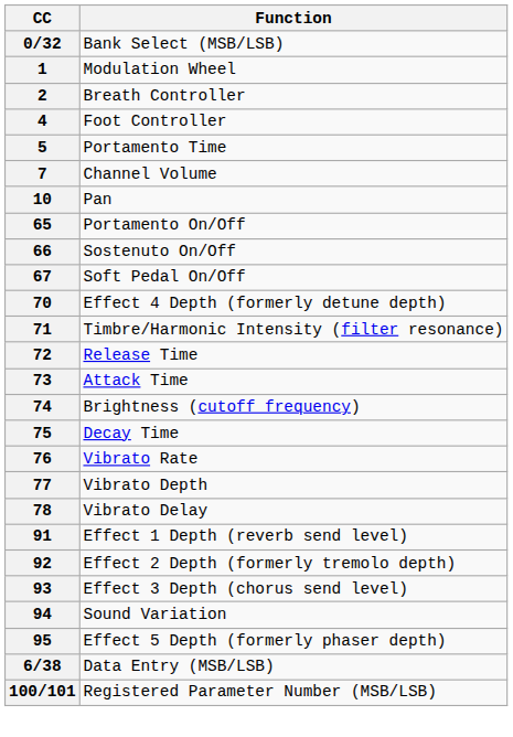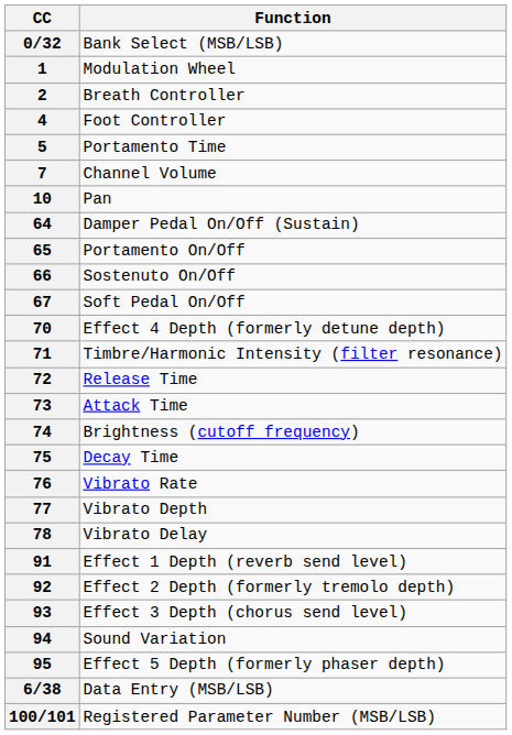+ row: 64 | Damper Pedal On/Off (Sustain)
